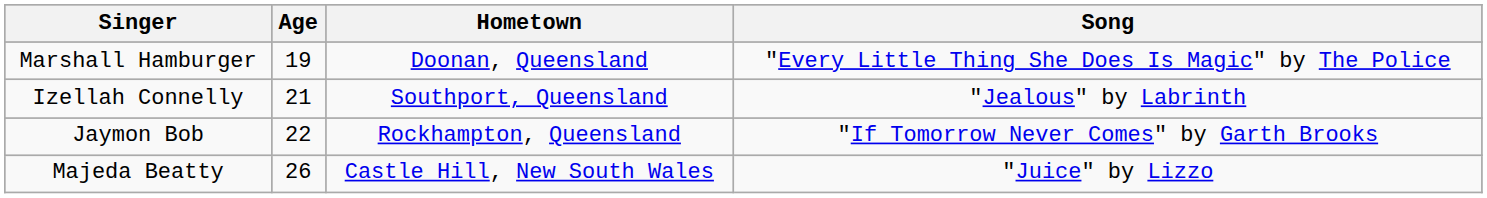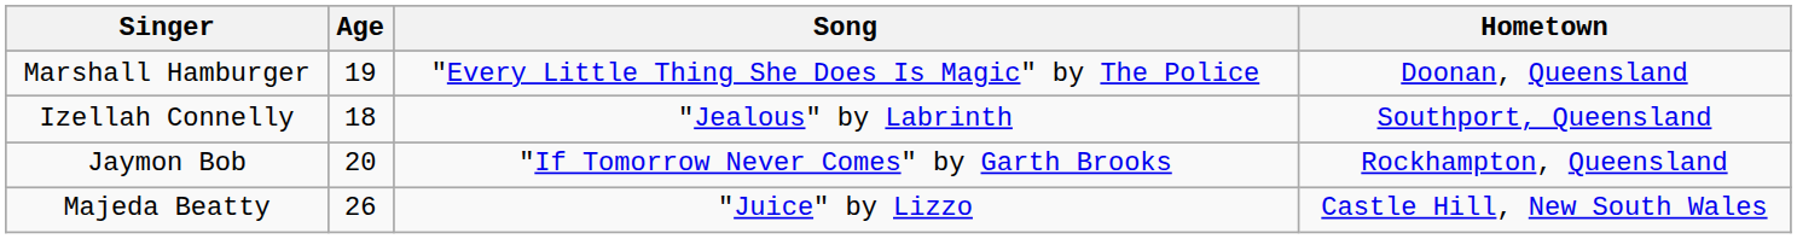columns swapped: Hometown <-> Song
Izellah Connelly | Age: 21 -> 18
Jaymon Bob | Age: 22 -> 20
